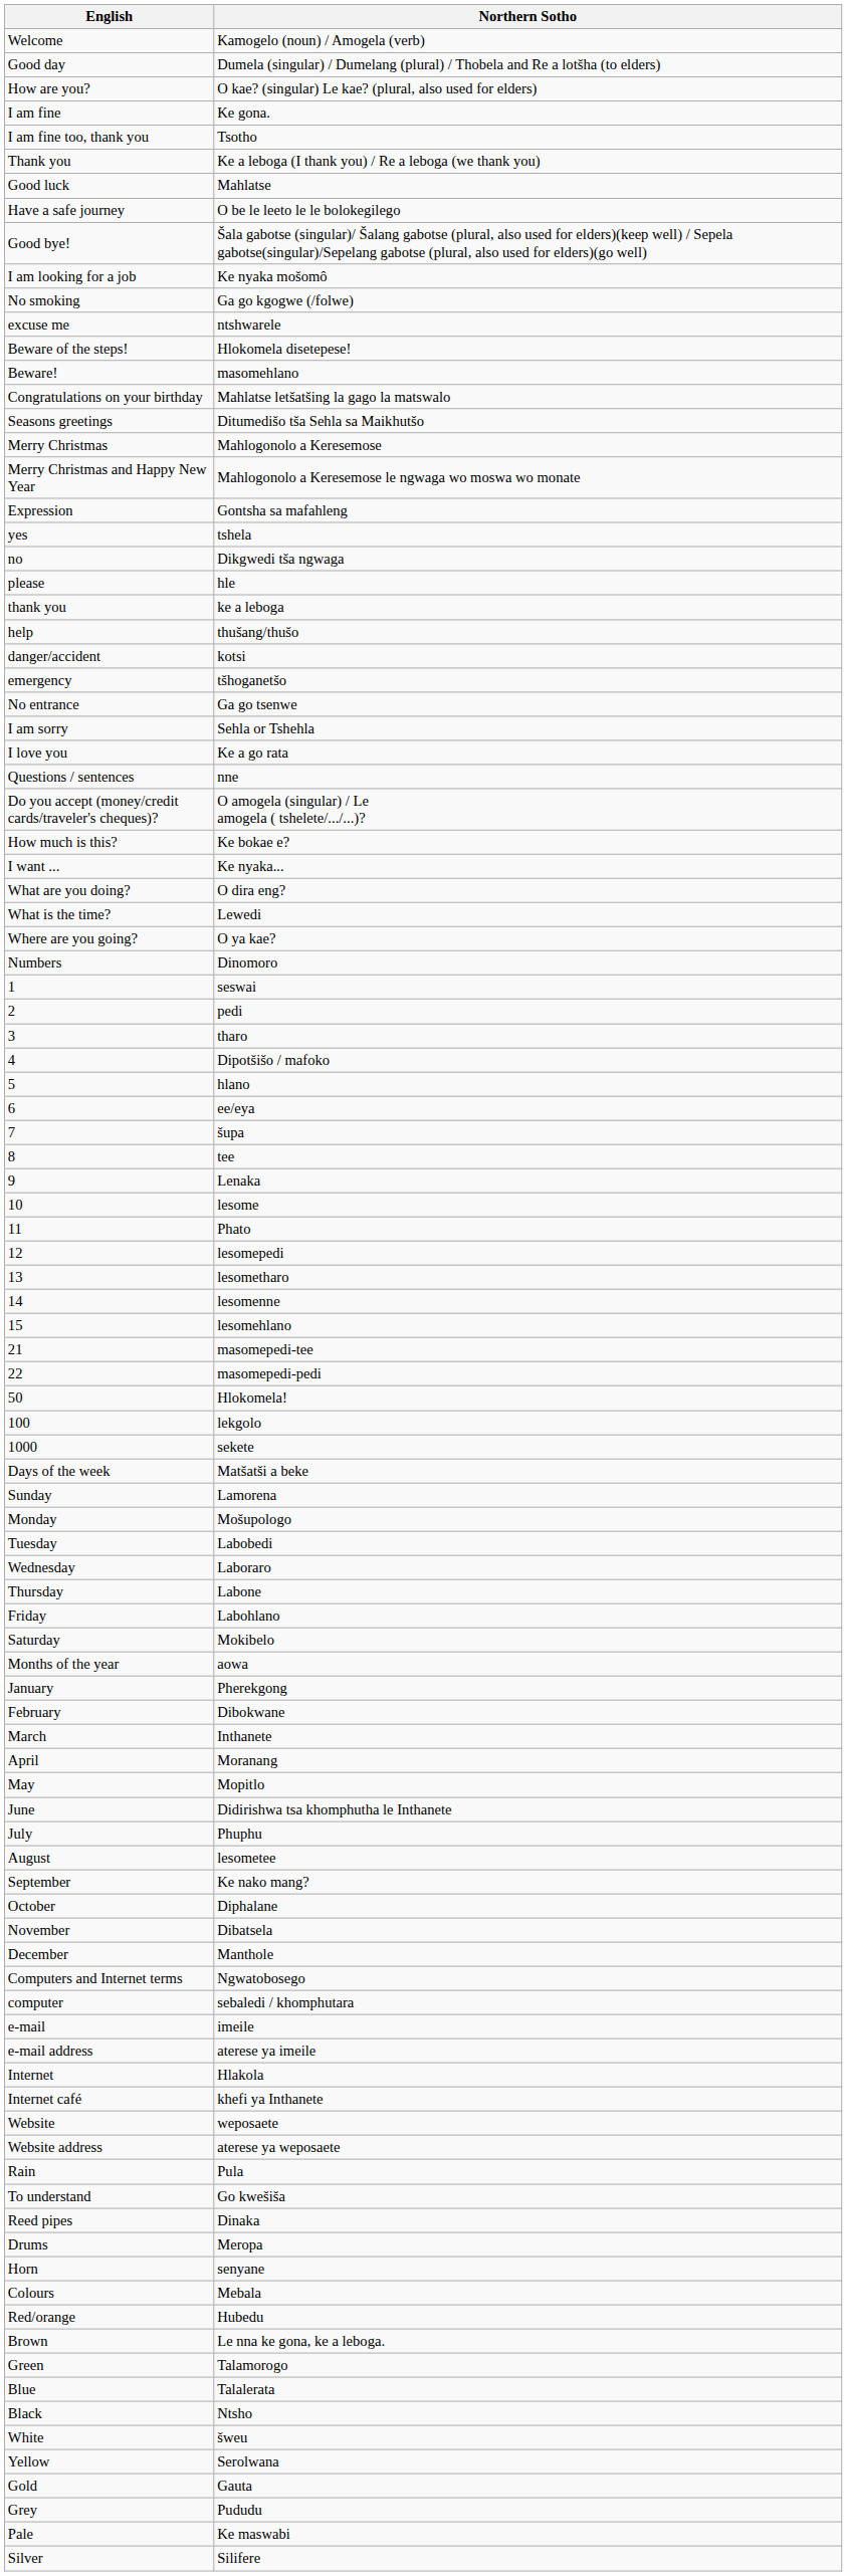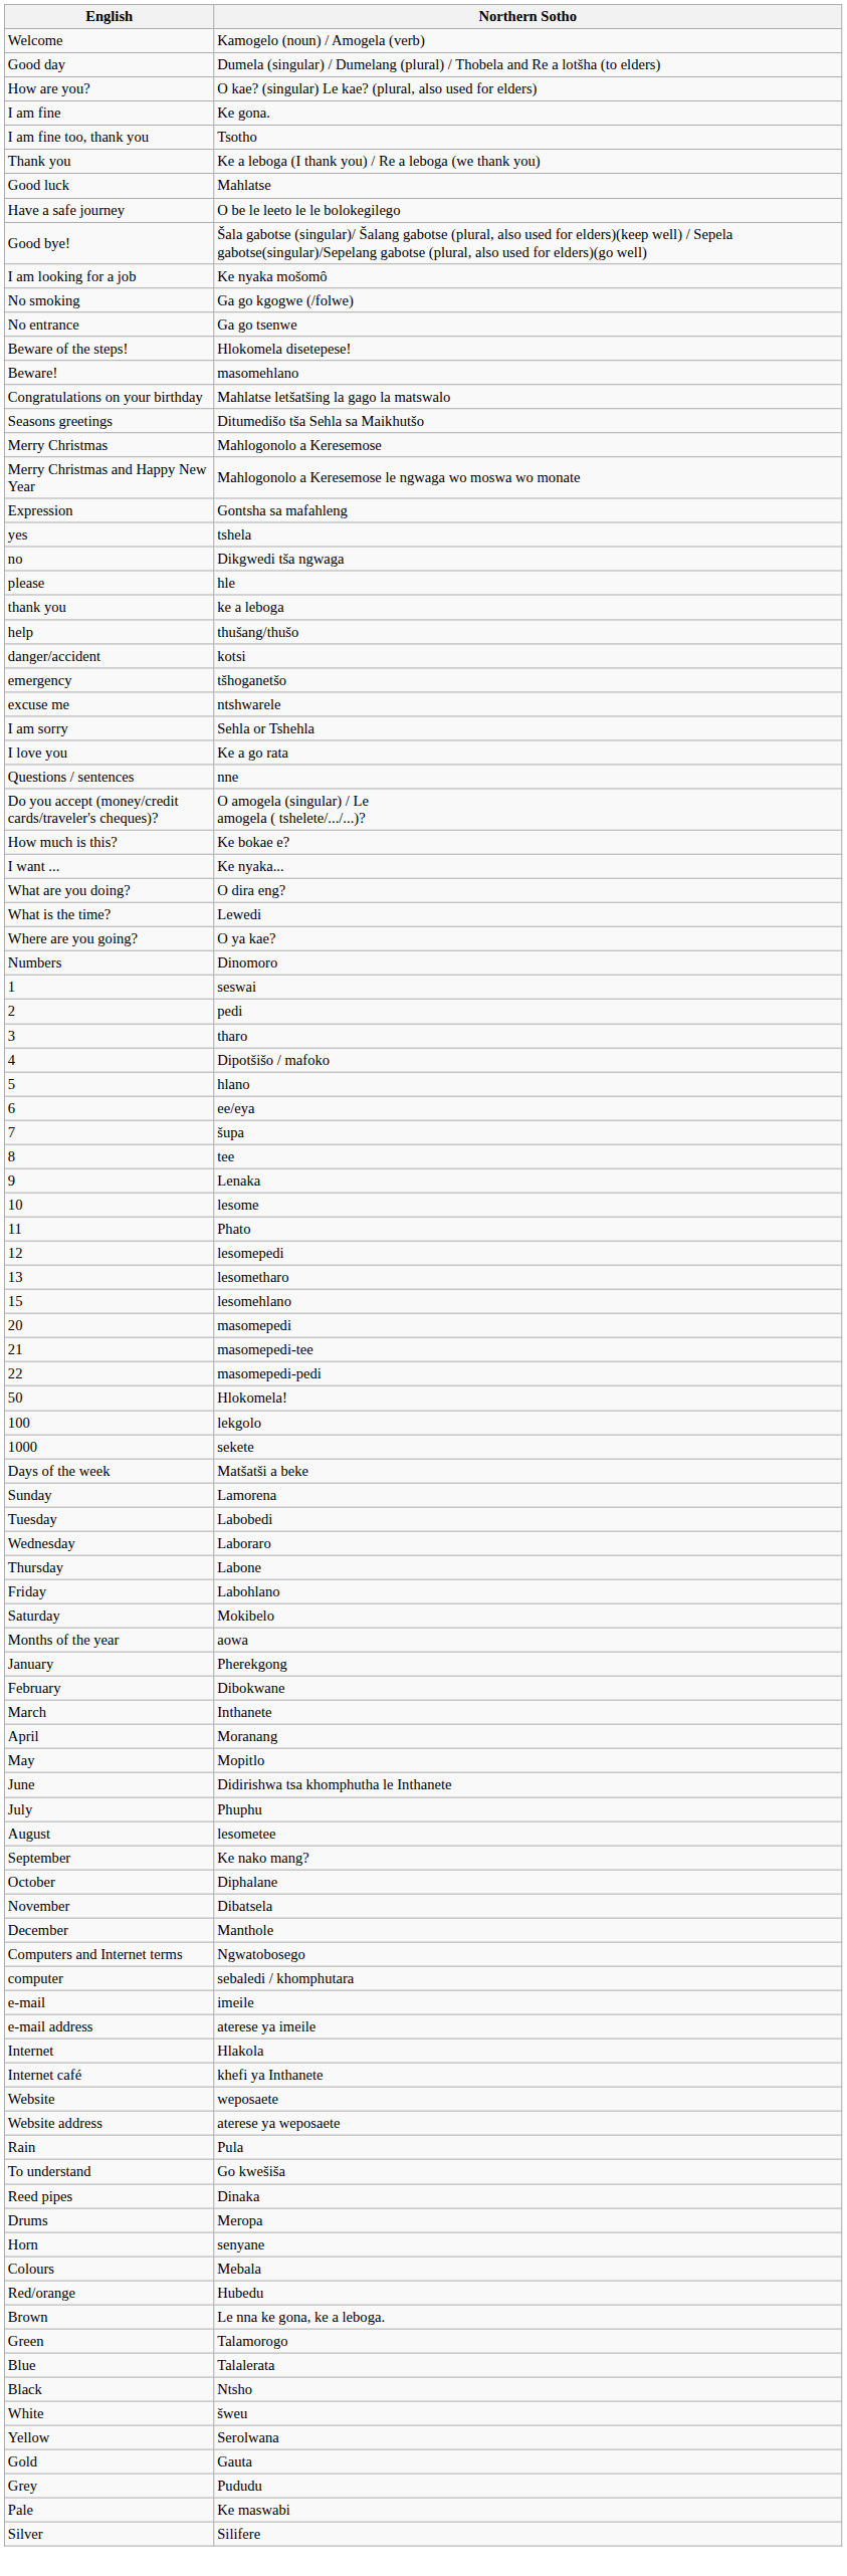rows swapped: No entrance <-> excuse me
- row: 14 | lesomenne
+ row: 20 | masomepedi
- row: Monday | Mošupologo
